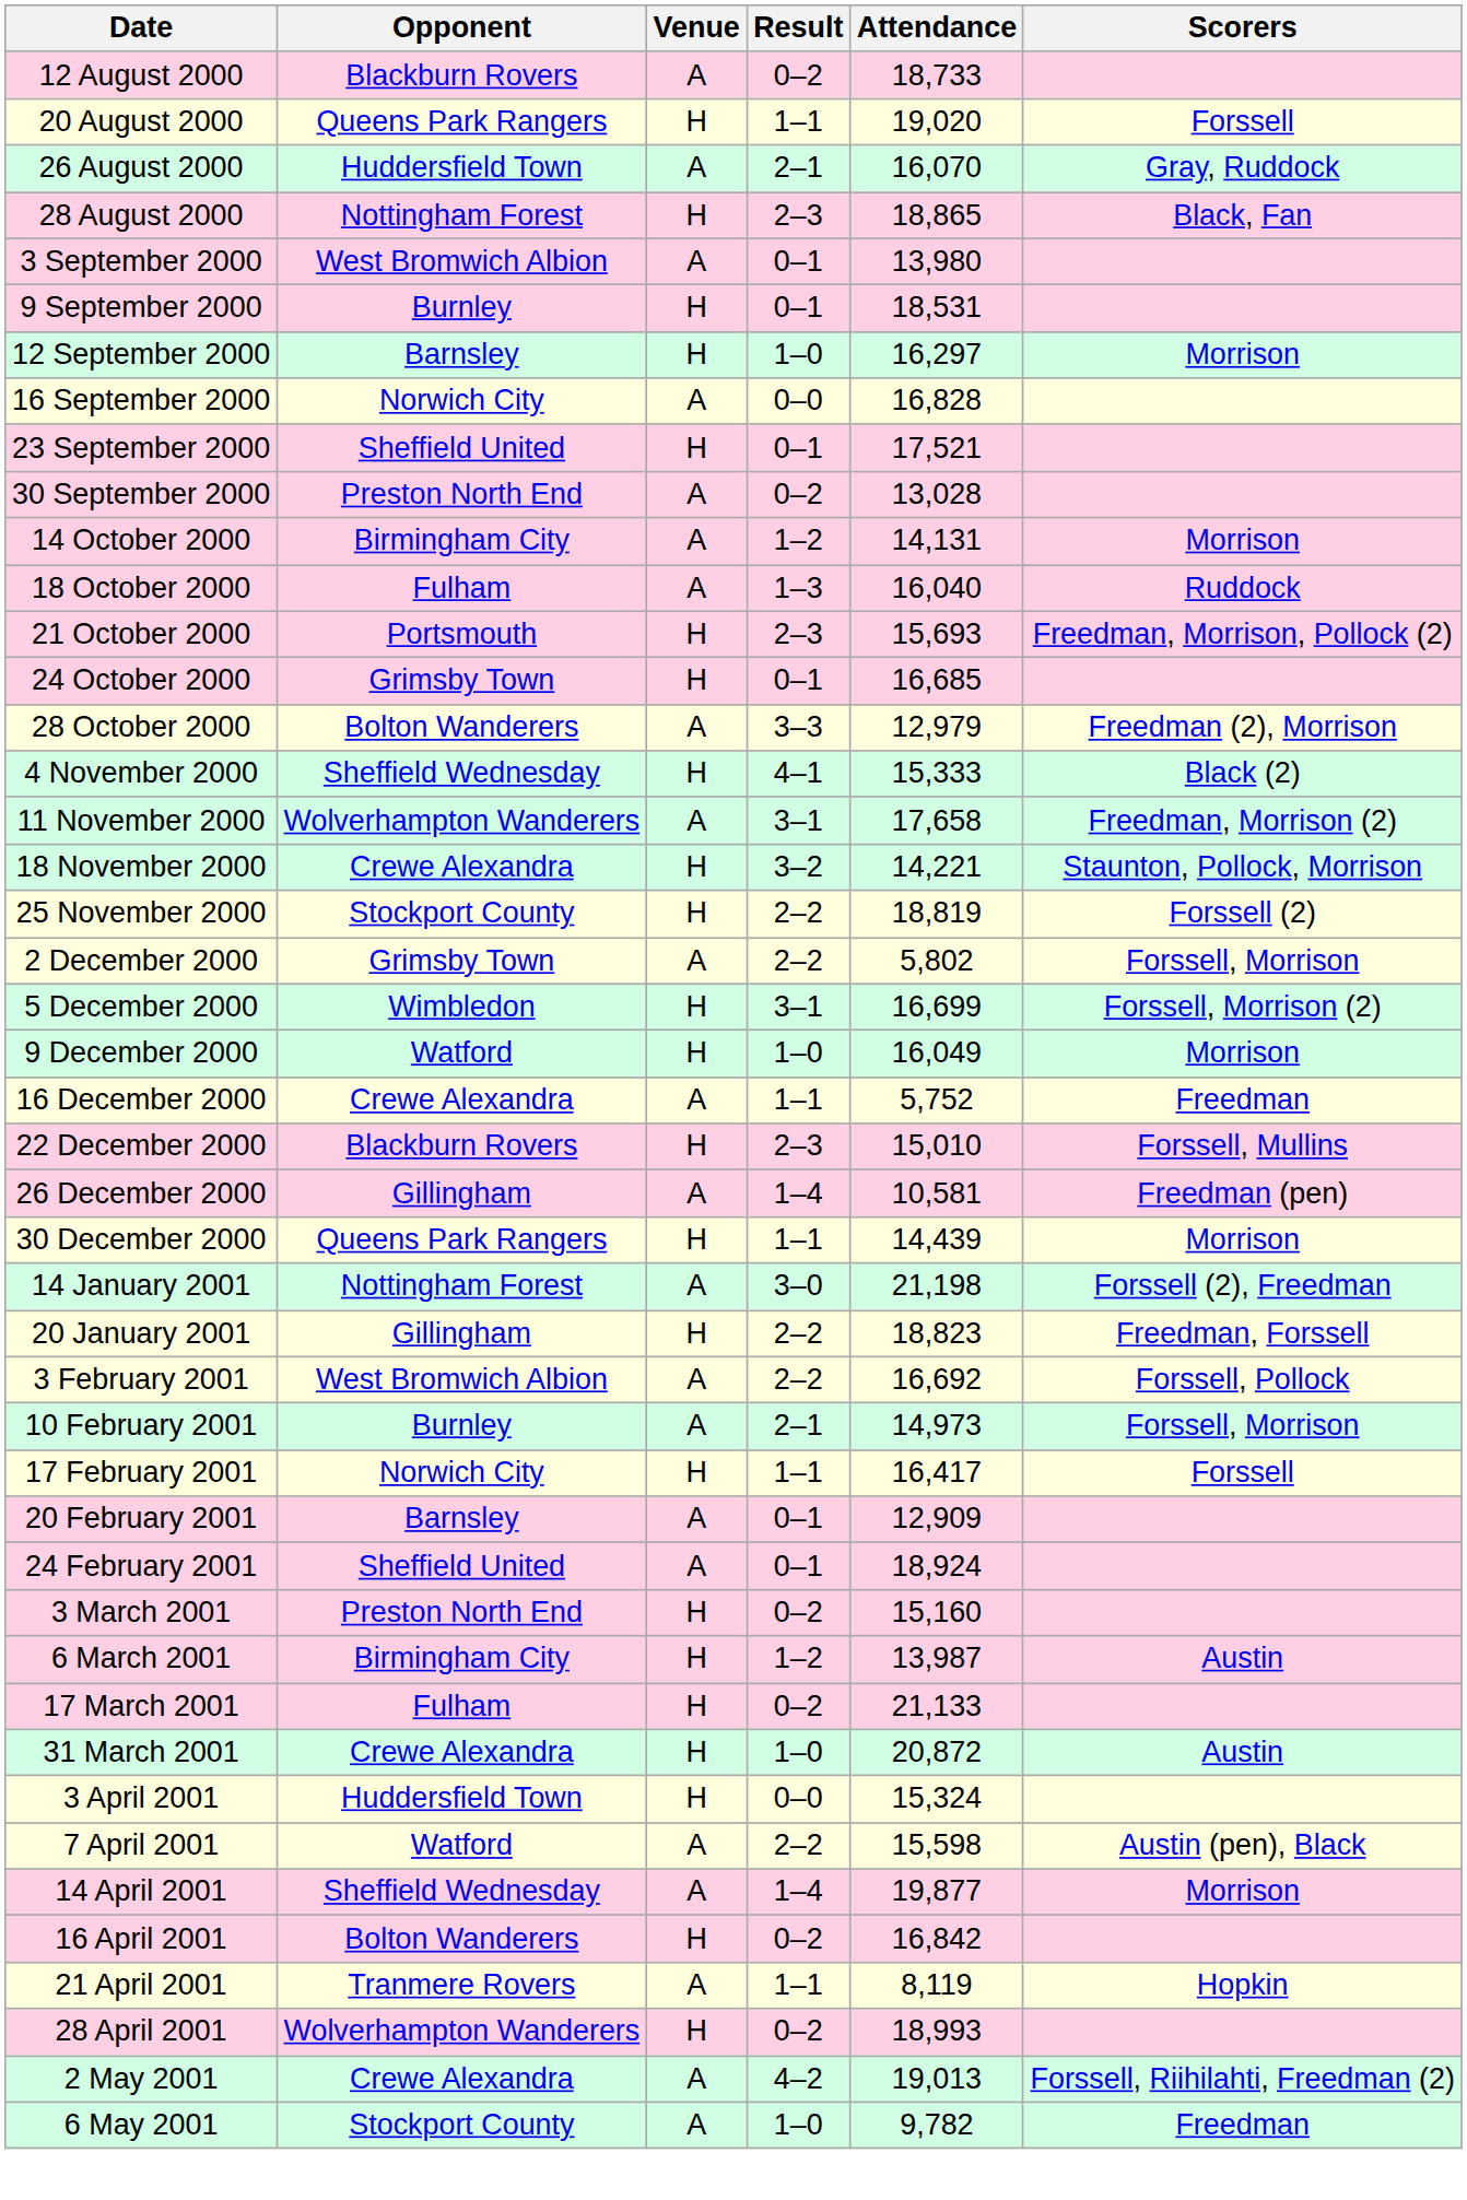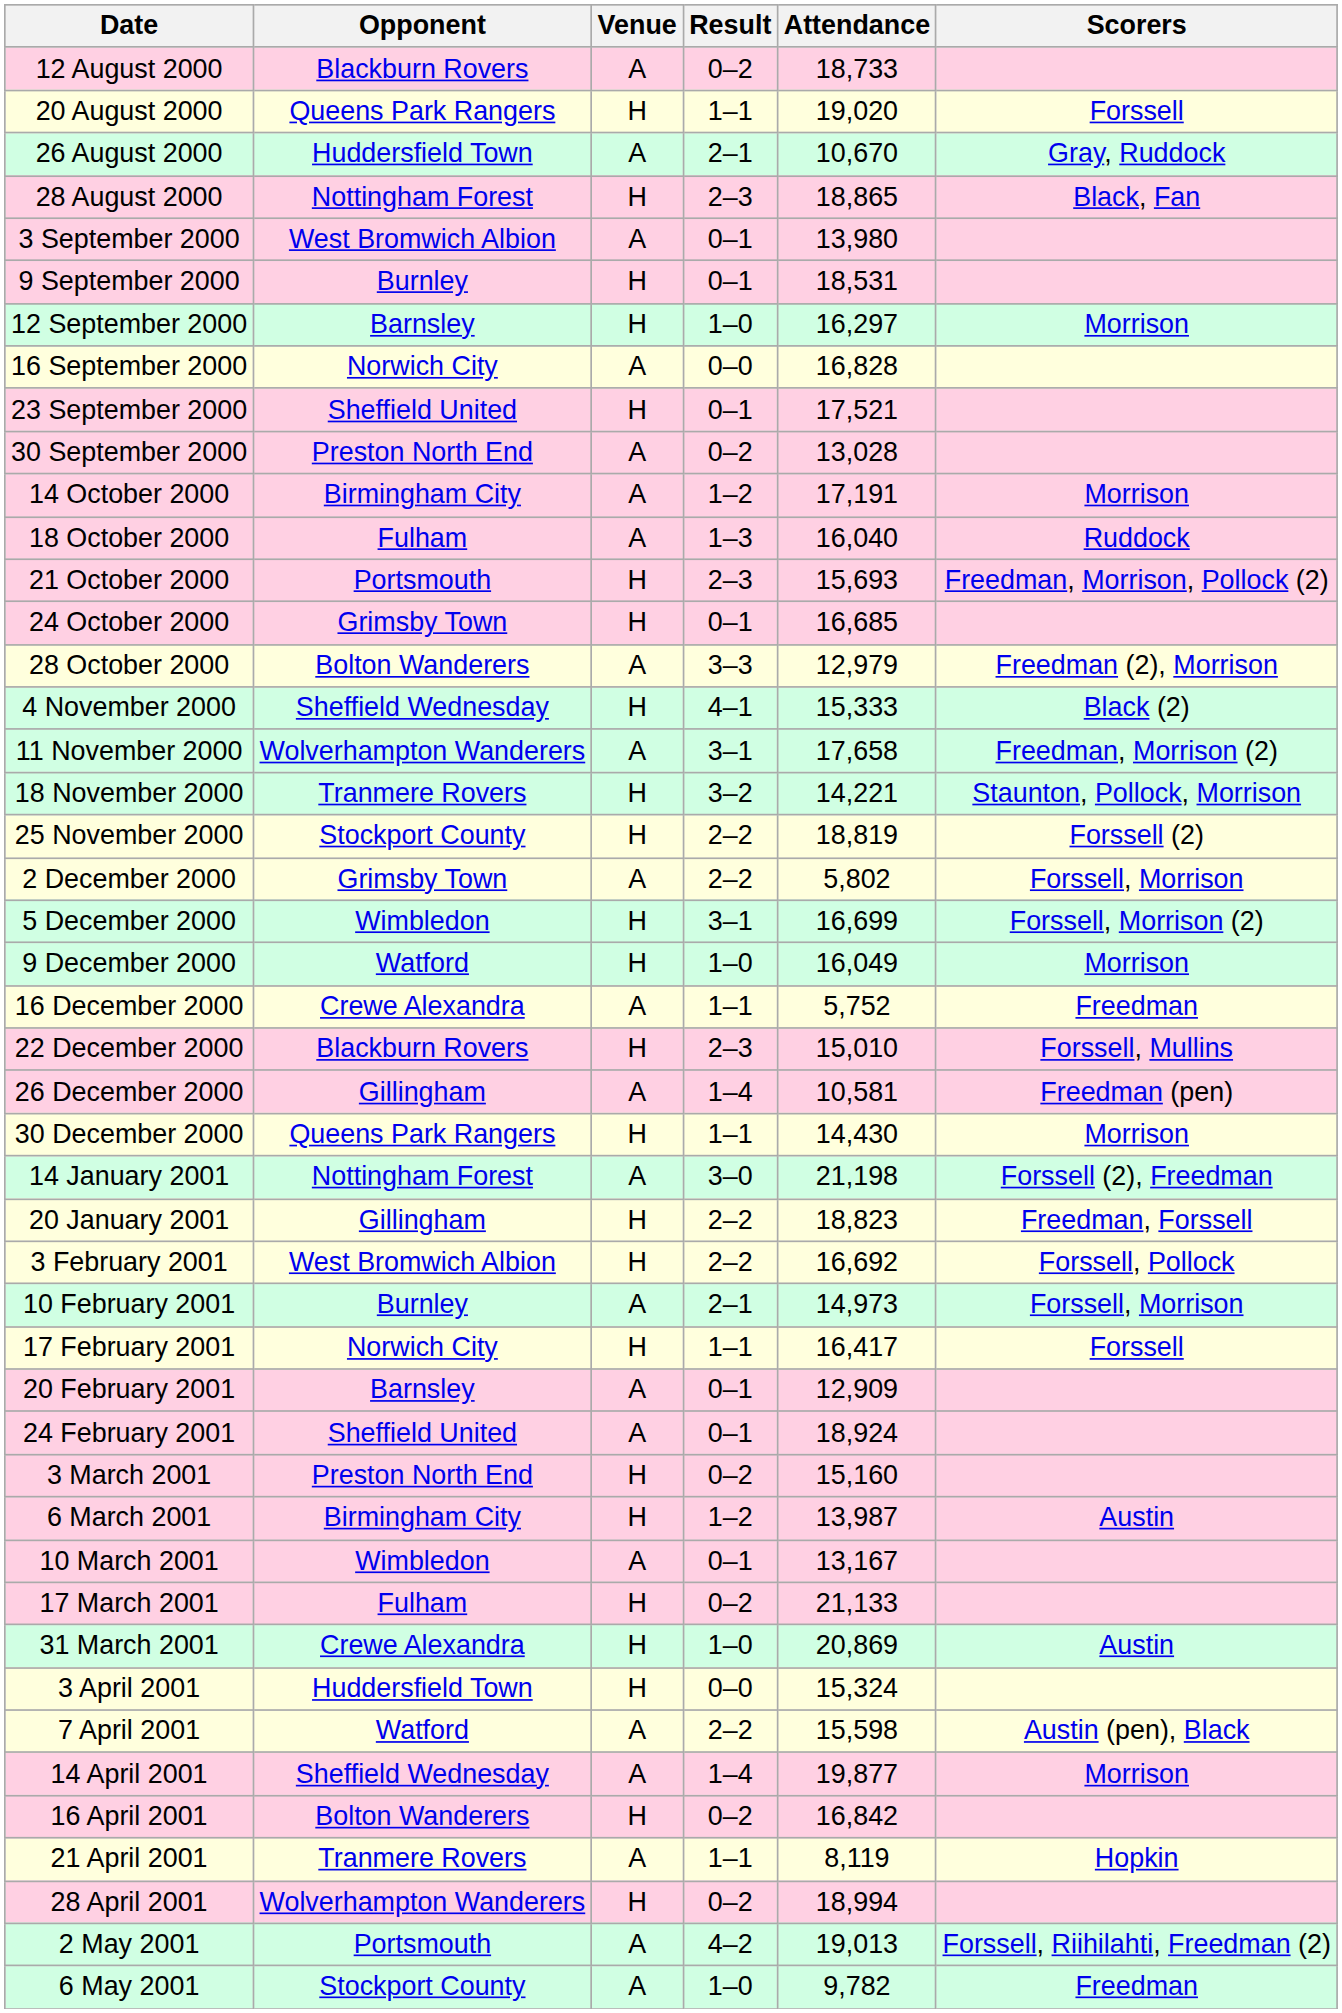26 August 2000 | Attendance: 16,070 -> 10,670
14 October 2000 | Attendance: 14,131 -> 17,191
18 November 2000 | Opponent: Crewe Alexandra -> Tranmere Rovers
30 December 2000 | Attendance: 14,439 -> 14,430
3 February 2001 | Venue: A -> H
+ row: 10 March 2001 | Wimbledon | A | 0–1 | 13,167
31 March 2001 | Attendance: 20,872 -> 20,869
28 April 2001 | Attendance: 18,993 -> 18,994
2 May 2001 | Opponent: Crewe Alexandra -> Portsmouth
